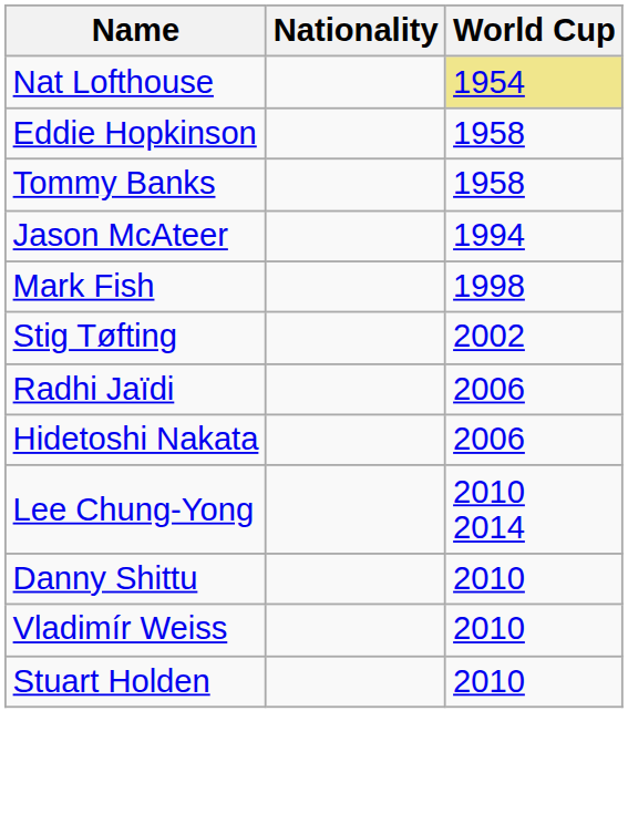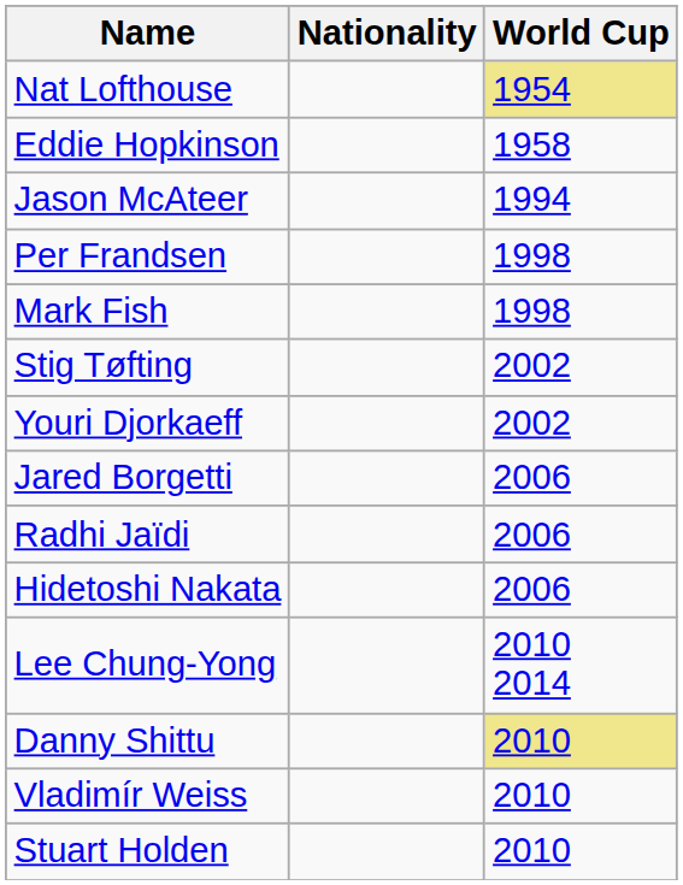- row: Tommy Banks | 1958
+ row: Per Frandsen | 1998
+ row: Youri Djorkaeff | 2002
+ row: Jared Borgetti | 2006
Danny Shittu | World Cup: no background -> khaki background
